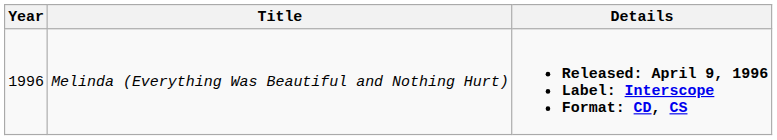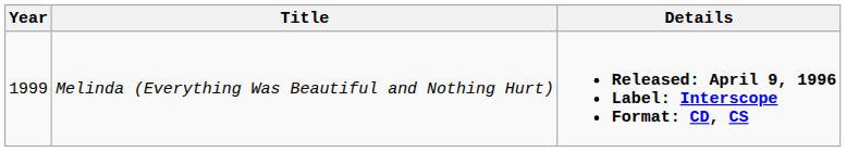Melinda (Everything Was Beautiful and Nothing Hurt) | Year: 1996 -> 1999
